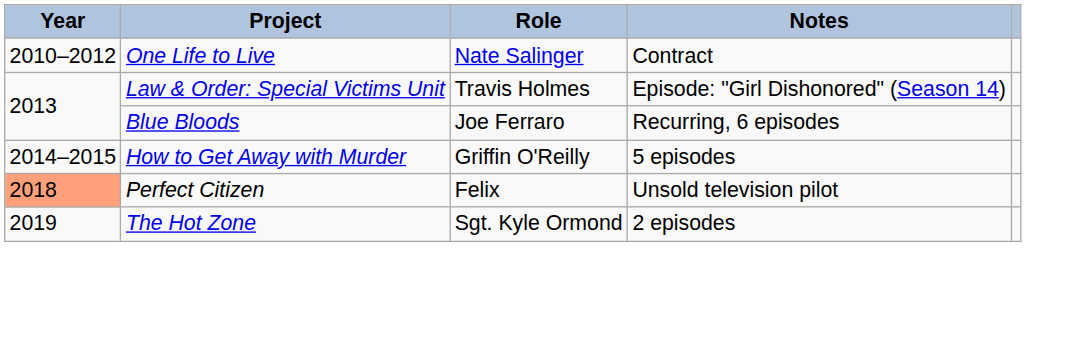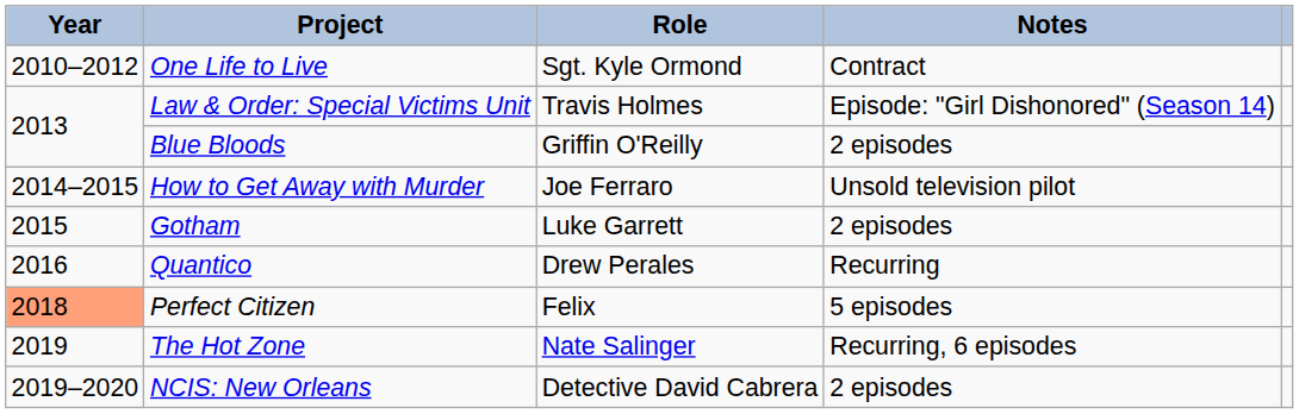One Life to Live | Role: Nate Salinger -> Sgt. Kyle Ormond
Blue Bloods | Role: Joe Ferraro -> Griffin O'Reilly
Blue Bloods | Notes: Recurring, 6 episodes -> 2 episodes
How to Get Away with Murder | Role: Griffin O'Reilly -> Joe Ferraro
How to Get Away with Murder | Notes: 5 episodes -> Unsold television pilot
+ row: 2015 | Gotham | Luke Garrett | 2 episodes
+ row: 2016 | Quantico | Drew Perales | Recurring
Perfect Citizen | Notes: Unsold television pilot -> 5 episodes
The Hot Zone | Role: Sgt. Kyle Ormond -> Nate Salinger
The Hot Zone | Notes: 2 episodes -> Recurring, 6 episodes
+ row: 2019–2020 | NCIS: New Orleans | Detective David Cabrera | 2 episodes
